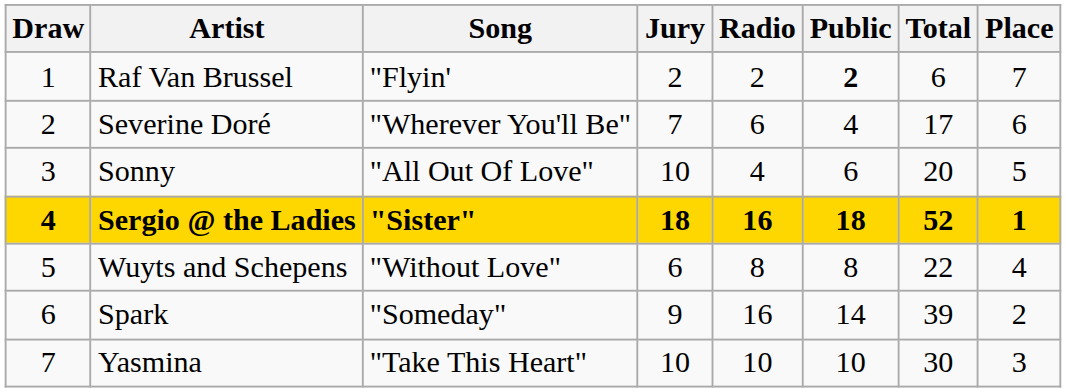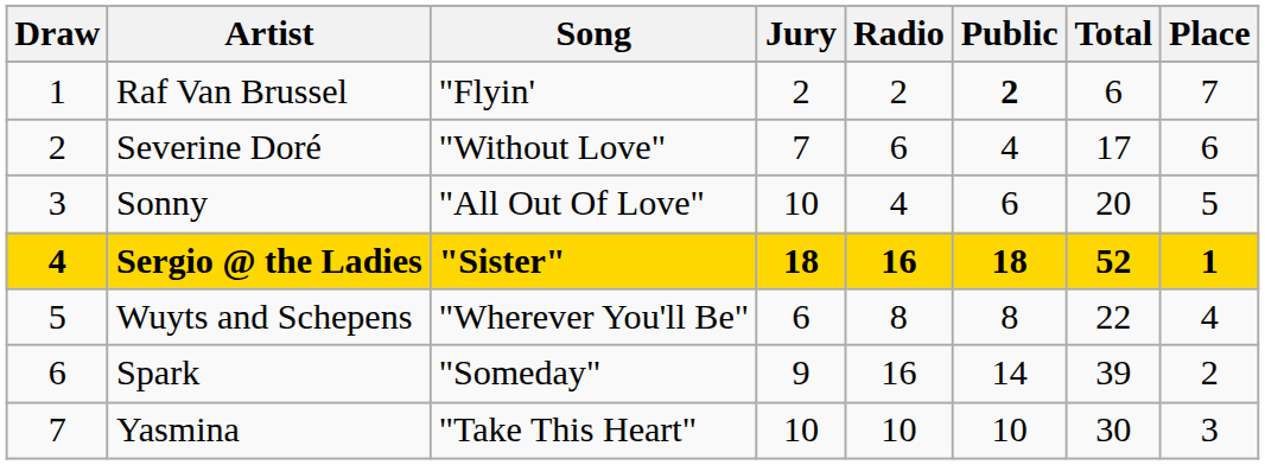Severine Doré | Song: "Wherever You'll Be" -> "Without Love"
Wuyts and Schepens | Song: "Without Love" -> "Wherever You'll Be"
